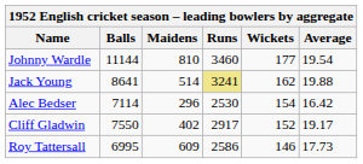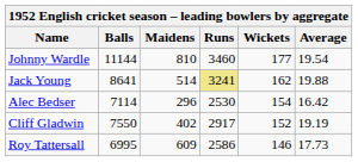Cliff Gladwin | Average: 19.17 -> 19.19
